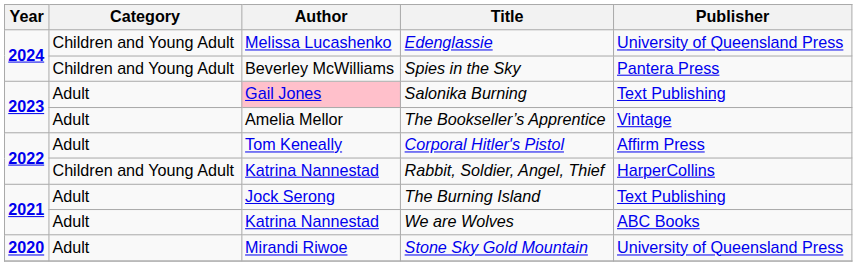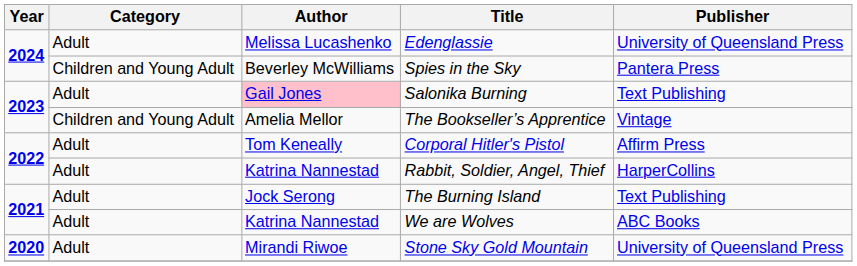Edenglassie | Category: Children and Young Adult -> Adult
The Bookseller’s Apprentice | Category: Adult -> Children and Young Adult
Rabbit, Soldier, Angel, Thief | Category: Children and Young Adult -> Adult
